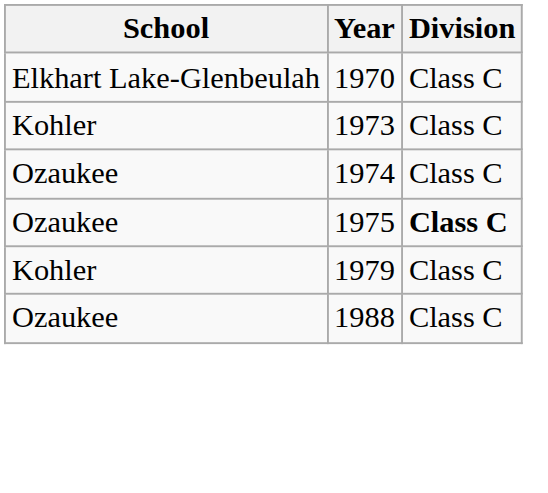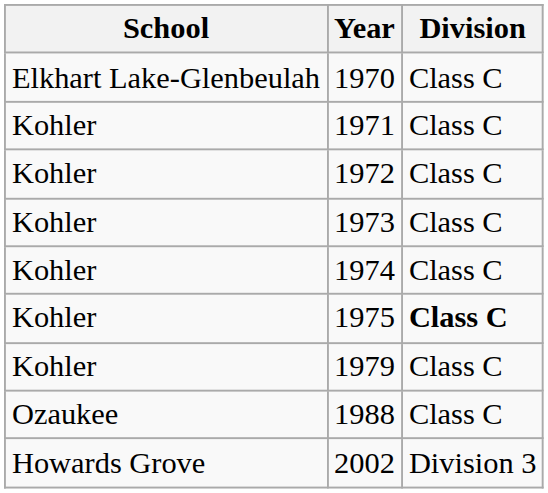+ row: Kohler | 1971 | Class C
+ row: Kohler | 1972 | Class C
1974 | School: Ozaukee -> Kohler
1975 | School: Ozaukee -> Kohler
+ row: Howards Grove | 2002 | Division 3
